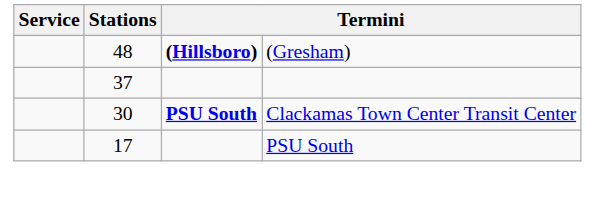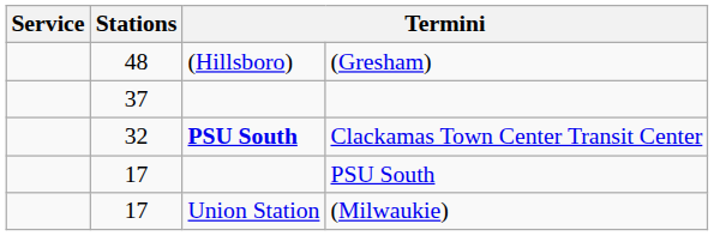(Gresham) | column 3: bold -> normal
Clackamas Town Center Transit Center | Stations: 30 -> 32
+ row: 17 | Union Station | (Milwaukie)
